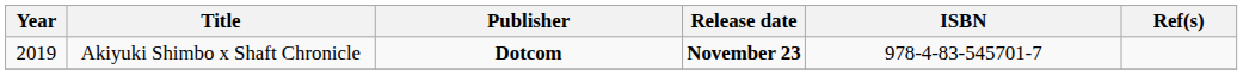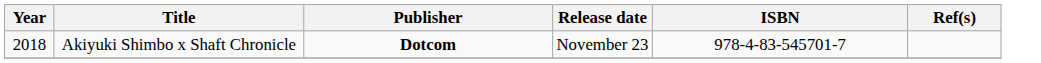Akiyuki Shimbo x Shaft Chronicle | Year: 2019 -> 2018
Akiyuki Shimbo x Shaft Chronicle | Release date: bold -> normal
